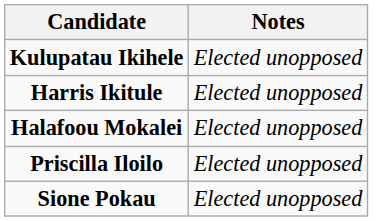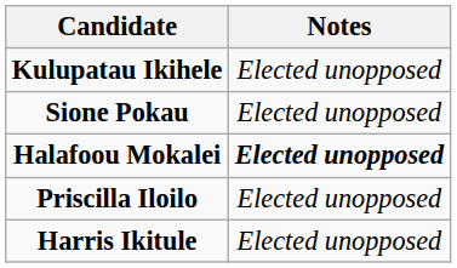rows swapped: Harris Ikitule <-> Sione Pokau
Halafoou Mokalei | Notes: normal -> bold
